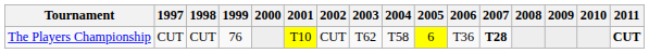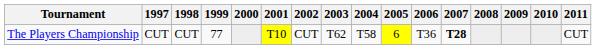The Players Championship | 1999: 76 -> 77
The Players Championship | 2011: bold -> normal
